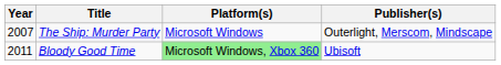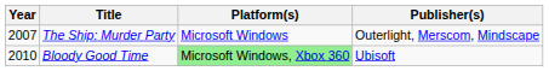Bloody Good Time | Year: 2011 -> 2010
